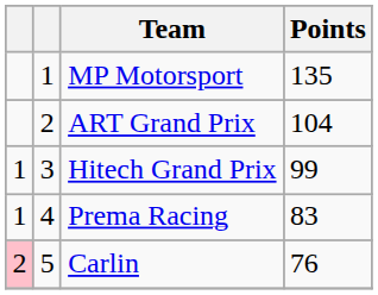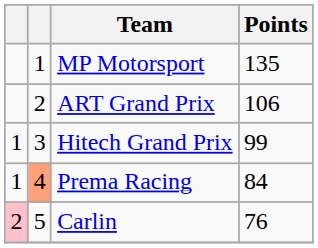ART Grand Prix | Points: 104 -> 106
Prema Racing | column 2: no background -> lightsalmon background
Prema Racing | Points: 83 -> 84
